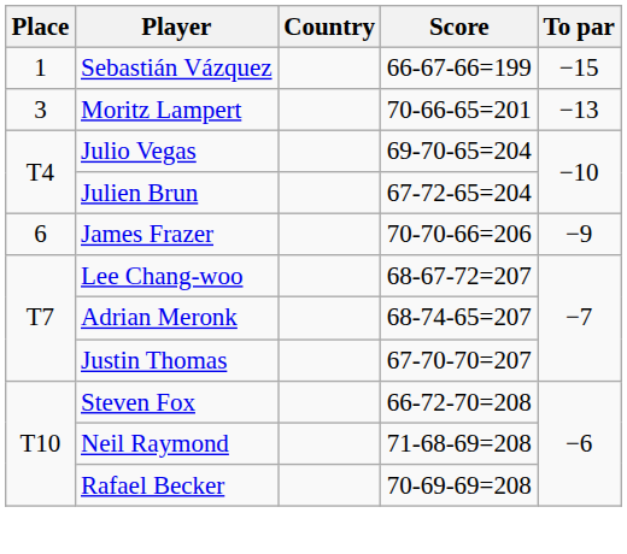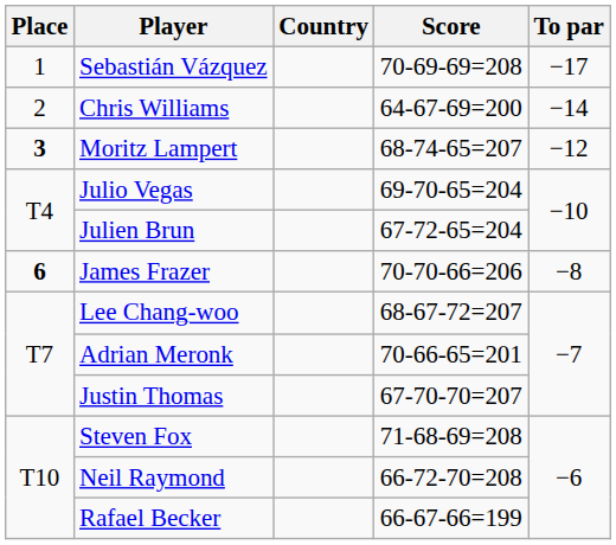Sebastián Vázquez | Score: 66-67-66=199 -> 70-69-69=208
Sebastián Vázquez | To par: −15 -> −17
+ row: 2 | Chris Williams | 64-67-69=200 | −14
Moritz Lampert | Place: normal -> bold
Moritz Lampert | Score: 70-66-65=201 -> 68-74-65=207
Moritz Lampert | To par: −13 -> −12
James Frazer | Place: normal -> bold
James Frazer | To par: −9 -> −8
Adrian Meronk | Score: 68-74-65=207 -> 70-66-65=201
Steven Fox | Score: 66-72-70=208 -> 71-68-69=208
Neil Raymond | Score: 71-68-69=208 -> 66-72-70=208
Rafael Becker | Score: 70-69-69=208 -> 66-67-66=199
